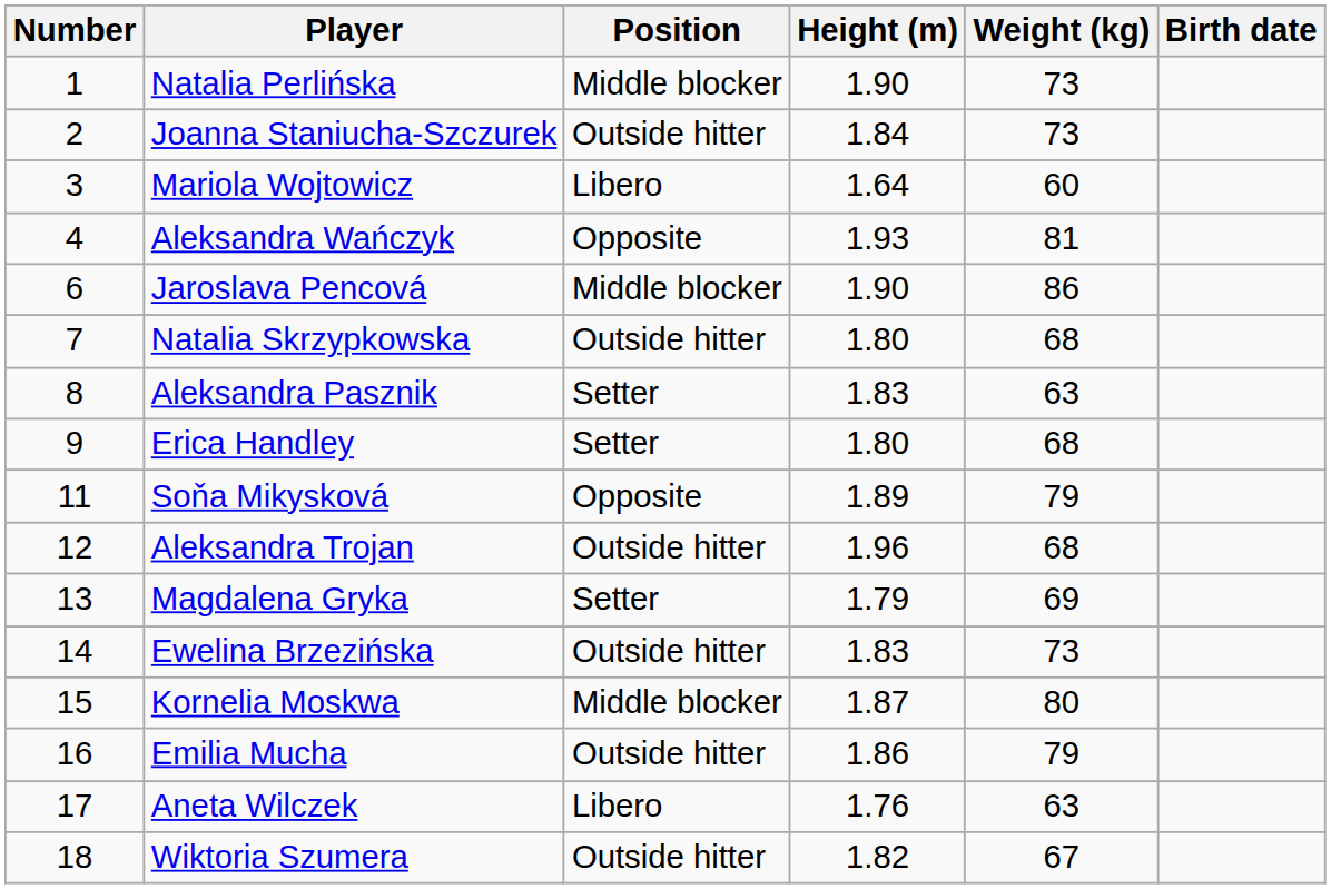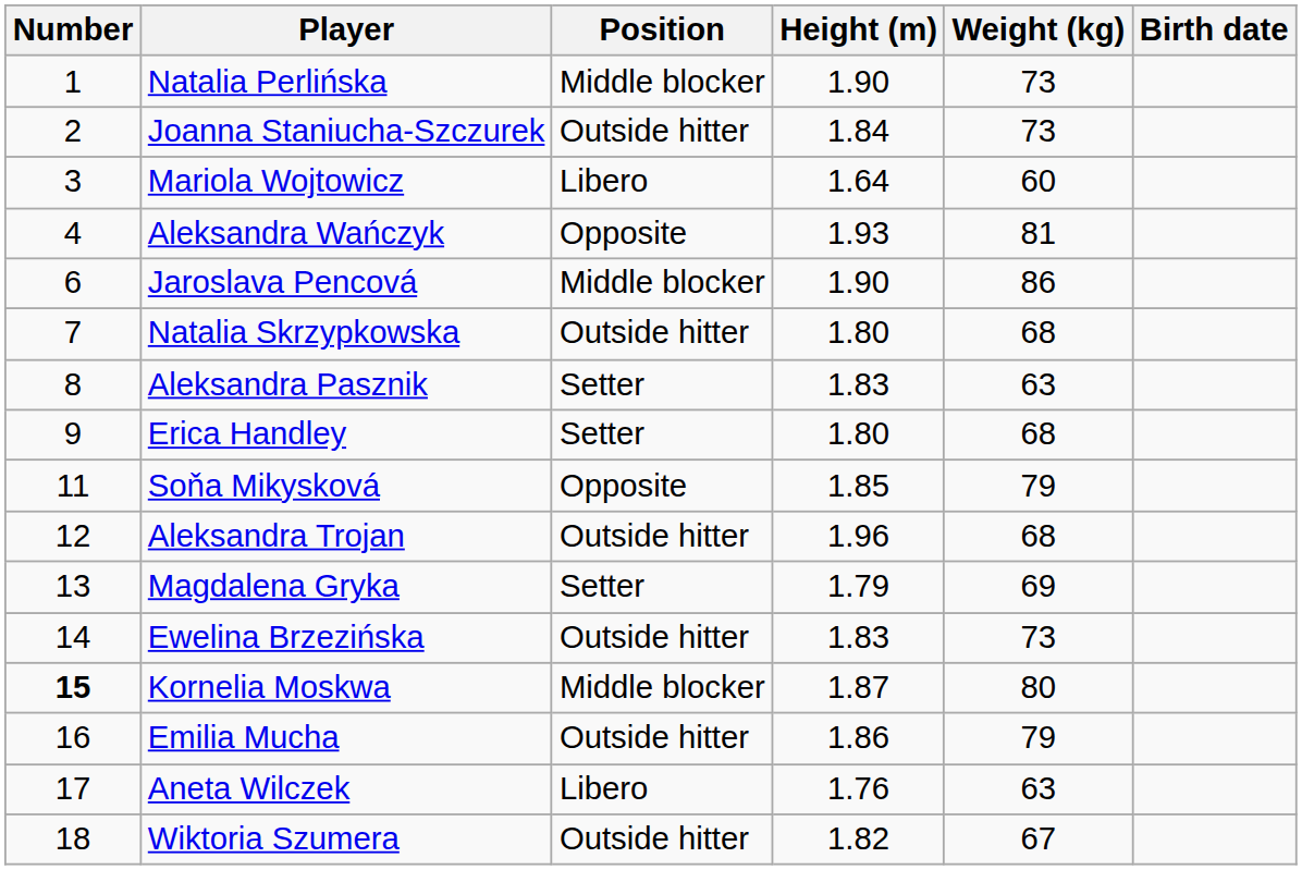Soňa Mikysková | Height (m): 1.89 -> 1.85
Kornelia Moskwa | Number: normal -> bold
